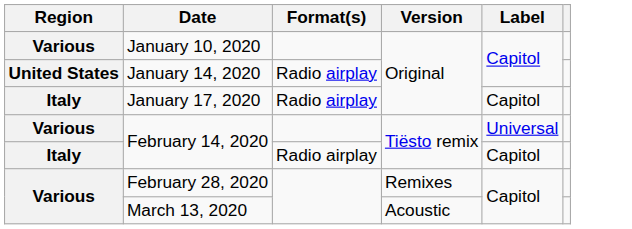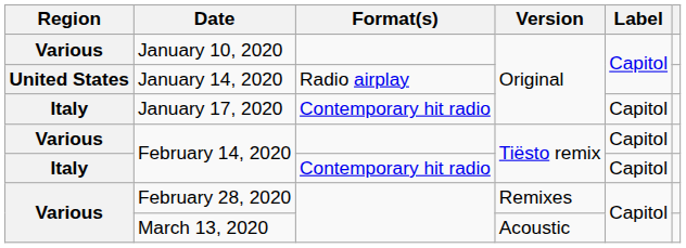January 17, 2020 | Format(s): Radio airplay -> Contemporary hit radio
Various / February 14, 2020 | Label: Universal -> Capitol
Italy / February 14, 2020 | Format(s): Radio airplay -> Contemporary hit radio
